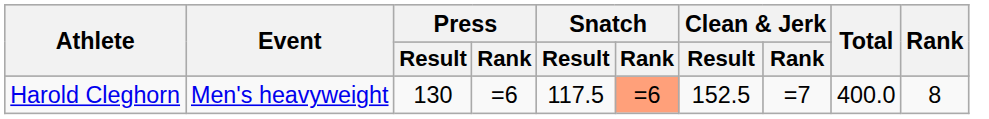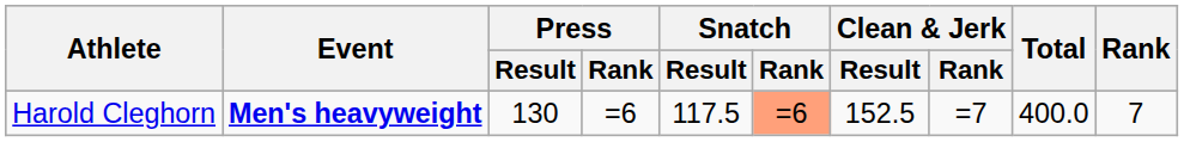Harold Cleghorn | Event: normal -> bold
Harold Cleghorn | Rank: 8 -> 7
